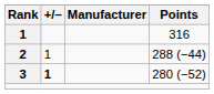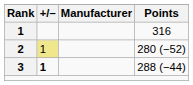2 | +/–: no background -> khaki background
2 | Points: 288 (−44) -> 280 (−52)
3 | Points: 280 (−52) -> 288 (−44)
